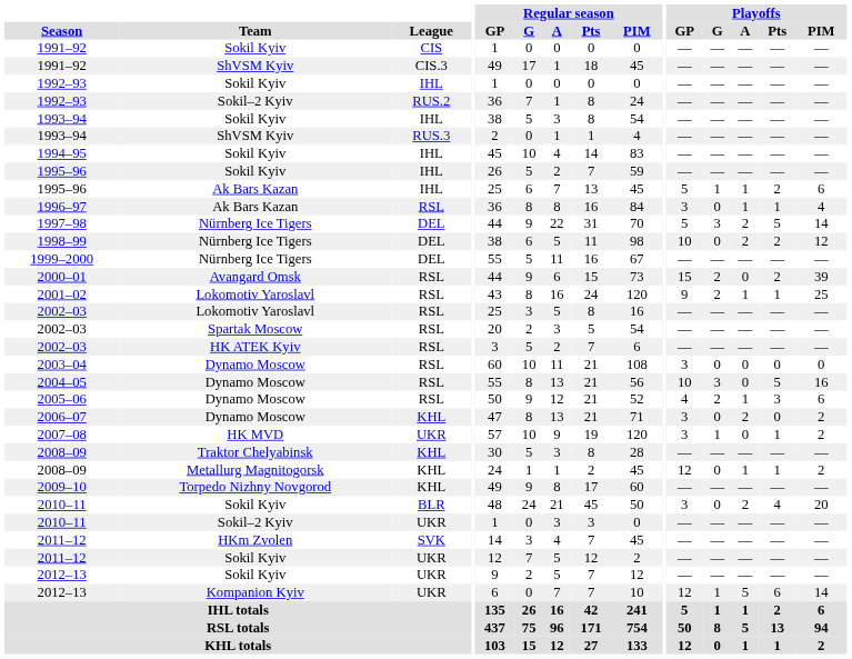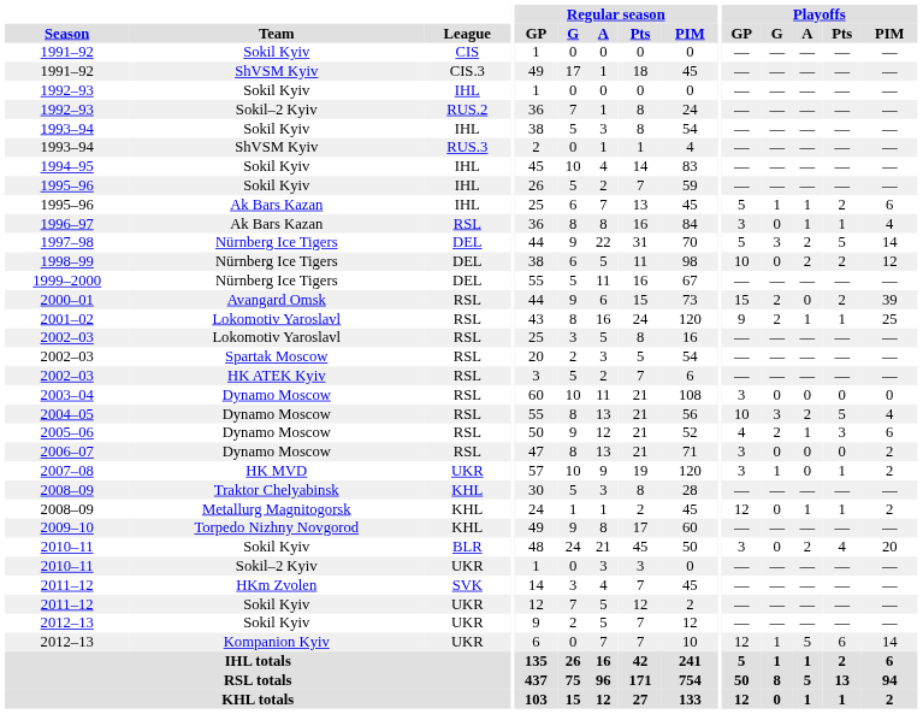2004–05 | Playoffs / A: 0 -> 2
2004–05 | Playoffs / PIM: 16 -> 4
2006–07 | League: KHL -> RSL
2006–07 | Playoffs / A: 2 -> 0
